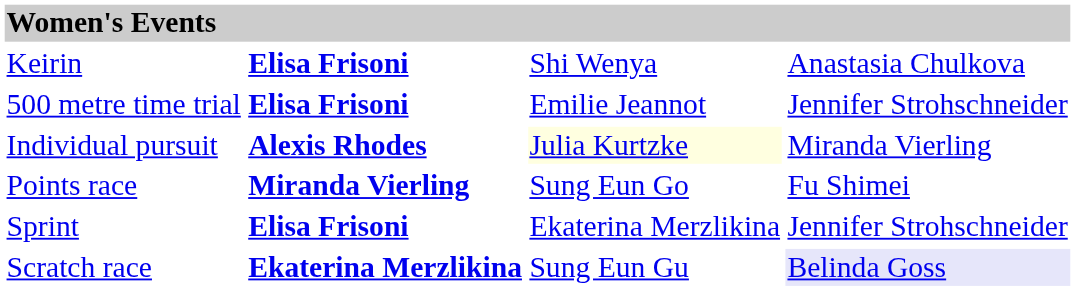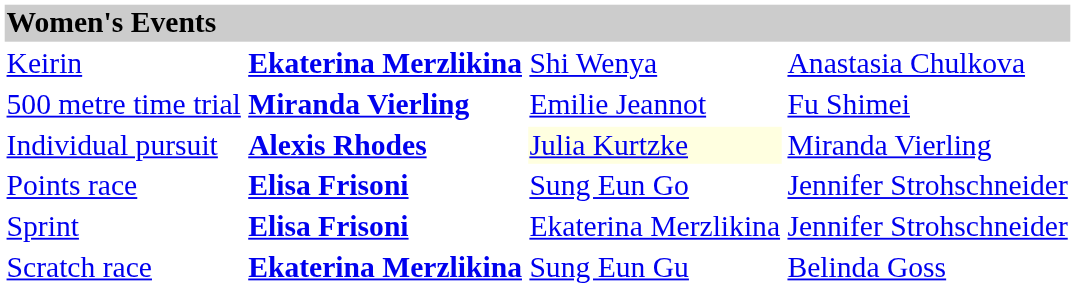Keirin | column 2: Elisa Frisoni -> Ekaterina Merzlikina
500 metre time trial | column 2: Elisa Frisoni -> Miranda Vierling
500 metre time trial | column 4: Jennifer Strohschneider -> Fu Shimei
Points race | column 2: Miranda Vierling -> Elisa Frisoni
Points race | column 4: Fu Shimei -> Jennifer Strohschneider
Scratch race | column 4: lavender background -> no background
